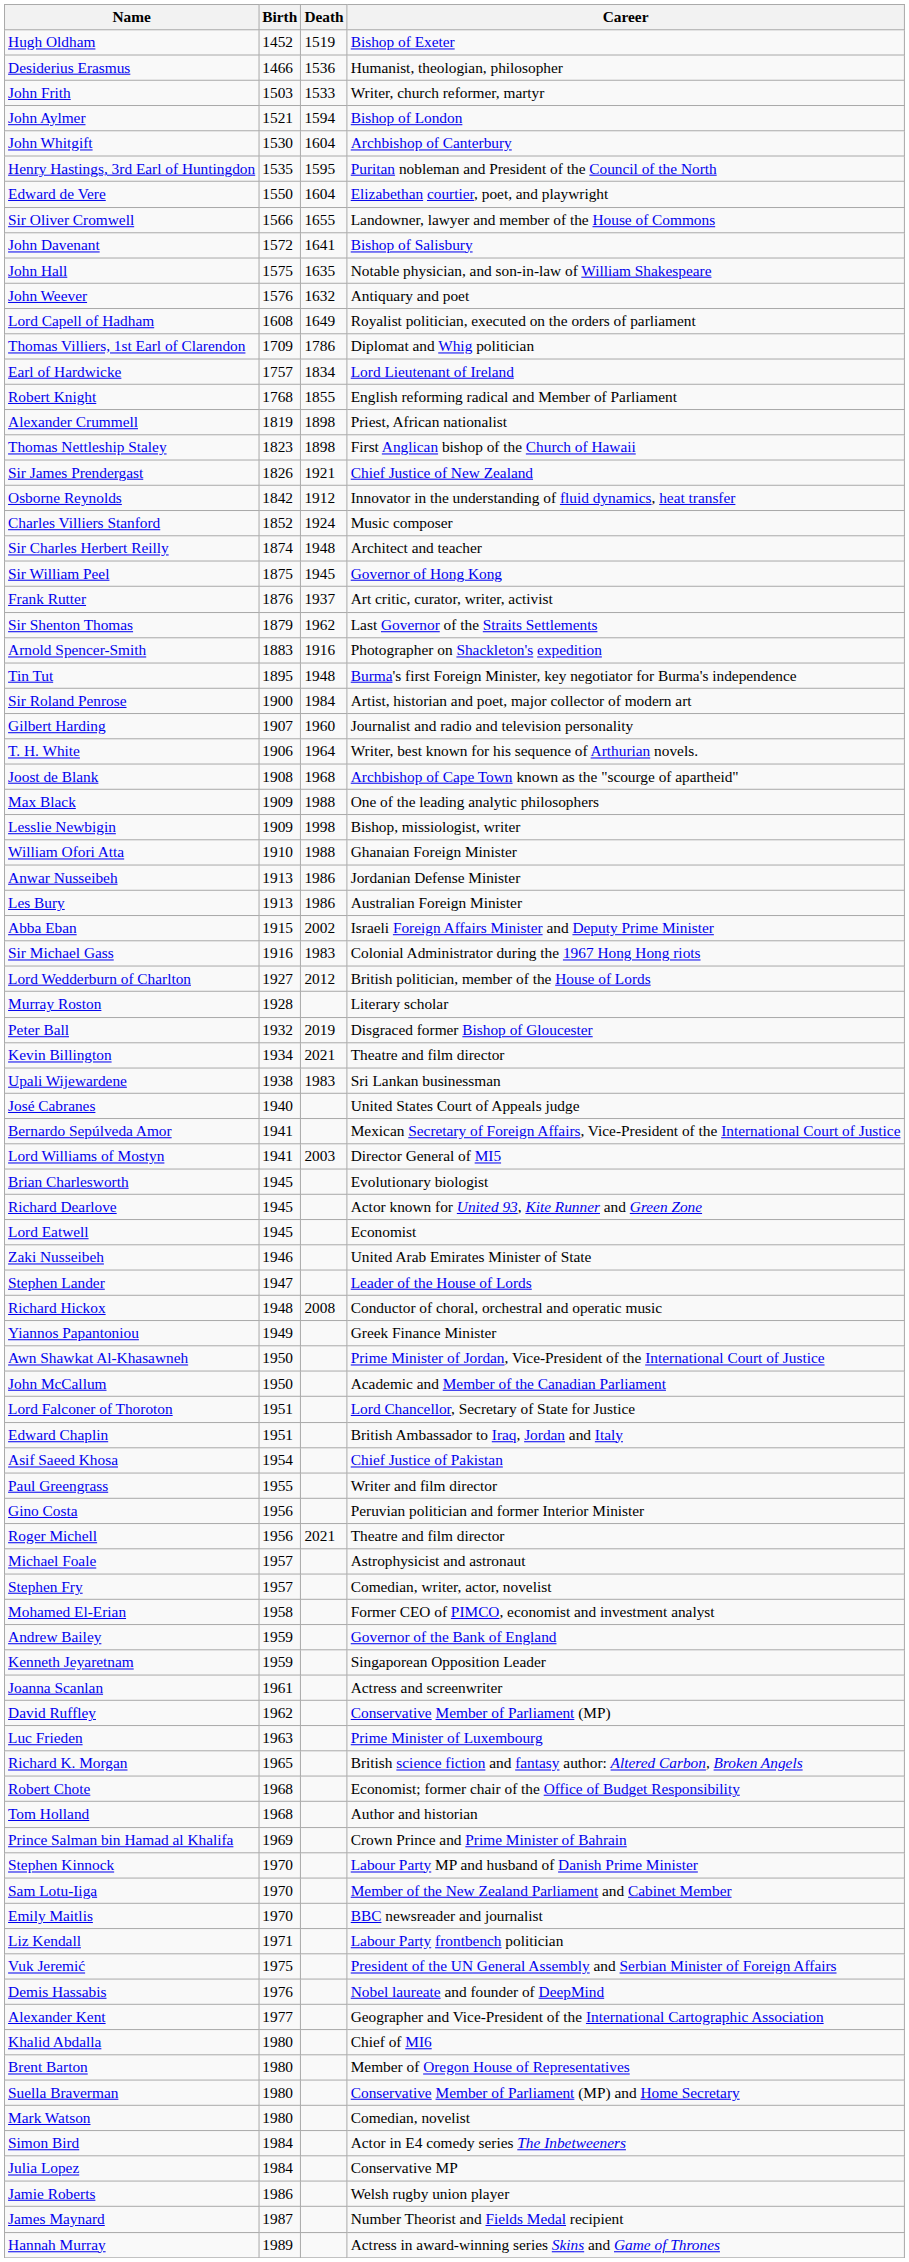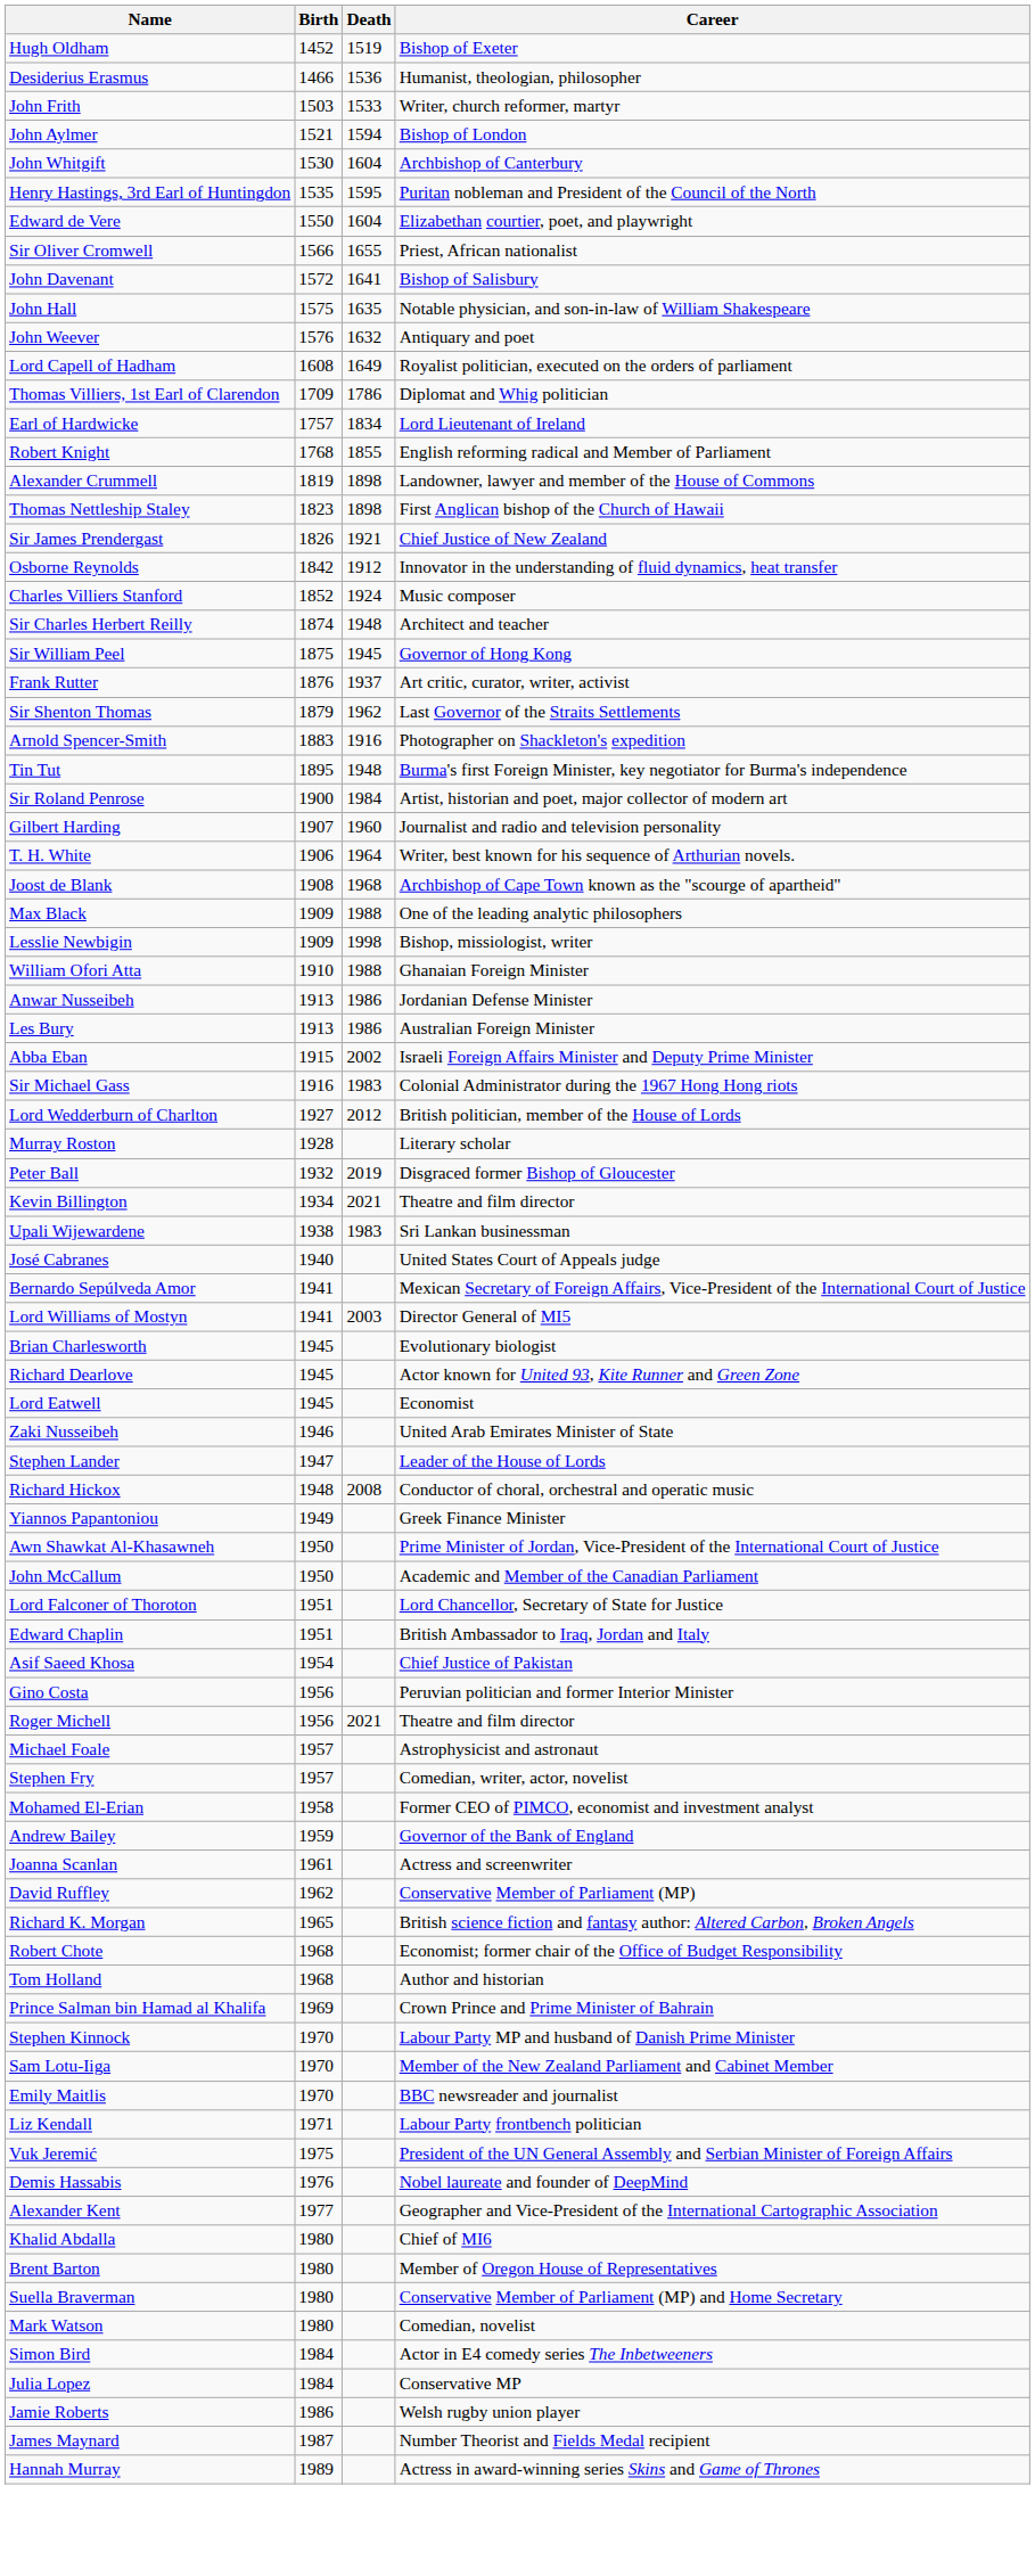Sir Oliver Cromwell | Career: Landowner, lawyer and member of the House of Commons -> Priest, African nationalist
Alexander Crummell | Career: Priest, African nationalist -> Landowner, lawyer and member of the House of Commons
- row: Paul Greengrass | 1955 | Writer and film director
- row: Kenneth Jeyaretnam | 1959 | Singaporean Opposition Leader
- row: Luc Frieden | 1963 | Prime Minister of Luxembourg
